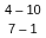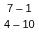rows swapped: 4 – 10 <-> 7 – 1
